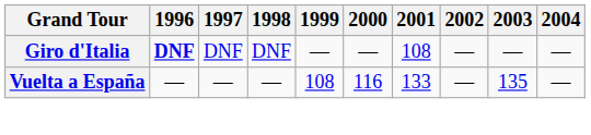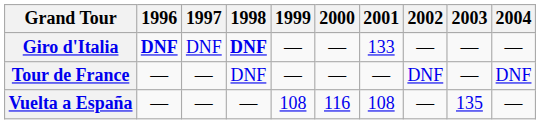Giro d'Italia | 1998: normal -> bold
Giro d'Italia | 2001: 108 -> 133
+ row: Tour de France | — | — | DNF | — | — | — | DNF | — | DNF
Vuelta a España | 2001: 133 -> 108
